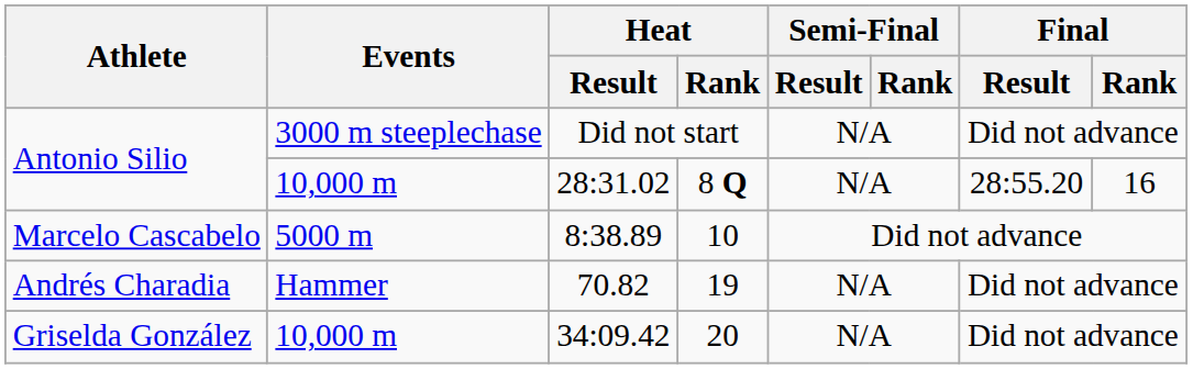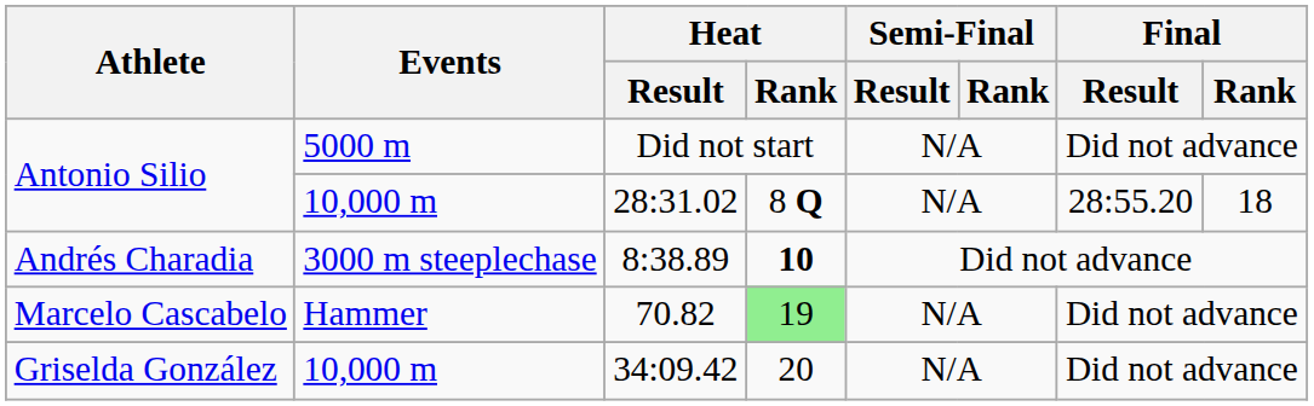Did not start | Events: 3000 m steeplechase -> 5000 m
28:31.02 | Final / Rank: 16 -> 18
8:38.89 | Athlete: Marcelo Cascabelo -> Andrés Charadia
8:38.89 | Events: 5000 m -> 3000 m steeplechase
8:38.89 | Heat / Rank: normal -> bold
70.82 | Athlete: Andrés Charadia -> Marcelo Cascabelo
70.82 | Heat / Rank: no background -> lightgreen background
